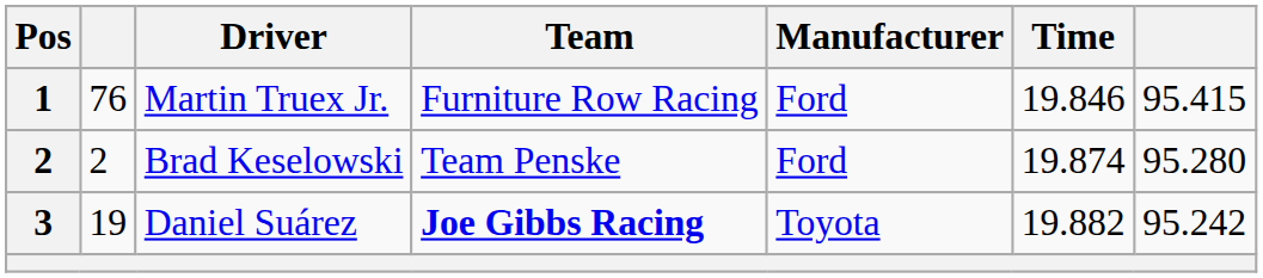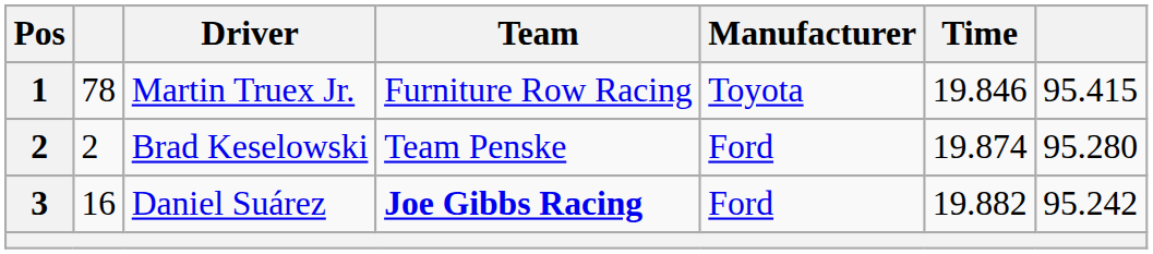Martin Truex Jr. | column 2: 76 -> 78
Martin Truex Jr. | Manufacturer: Ford -> Toyota
Daniel Suárez | column 2: 19 -> 16
Daniel Suárez | Manufacturer: Toyota -> Ford
